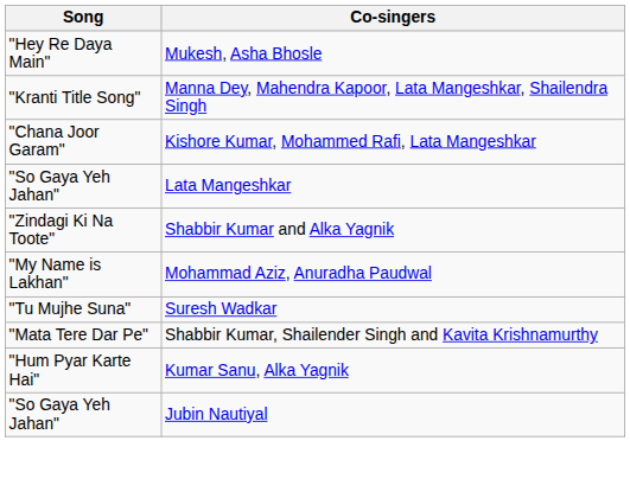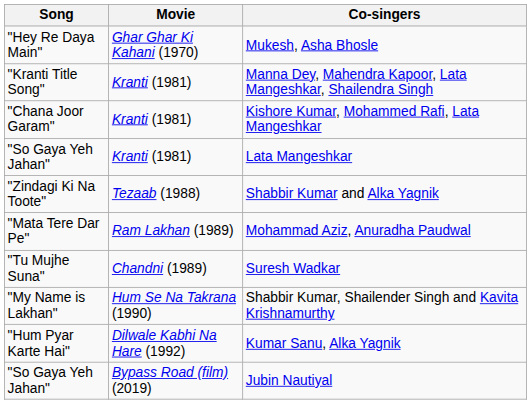+ column: Movie | Ghar Ghar Ki Kahani (1970) | Kranti (1981) | Kranti (1981) | Kranti (1981) | Tezaab (1988) | Ram Lakhan (1989) | Chandni (1989) | Hum Se Na Takrana (1990) | Dilwale Kabhi Na Hare (1992) | Bypass Road (film) (2019)
Mohammad Aziz, Anuradha Paudwal | Song: "My Name is Lakhan" -> "Mata Tere Dar Pe"
Shabbir Kumar, Shailender Singh and Kavita Krishnamurthy | Song: "Mata Tere Dar Pe" -> "My Name is Lakhan"
